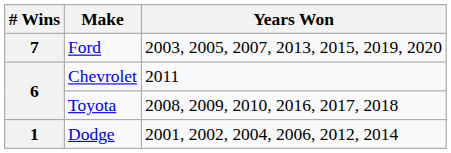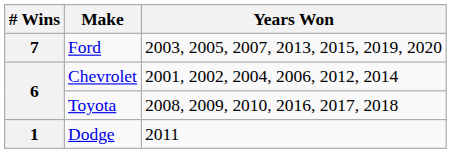Chevrolet | Years Won: 2011 -> 2001, 2002, 2004, 2006, 2012, 2014
Dodge | Years Won: 2001, 2002, 2004, 2006, 2012, 2014 -> 2011
